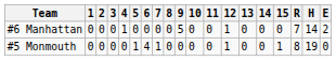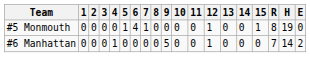rows swapped: #6 Manhattan <-> #5 Monmouth
